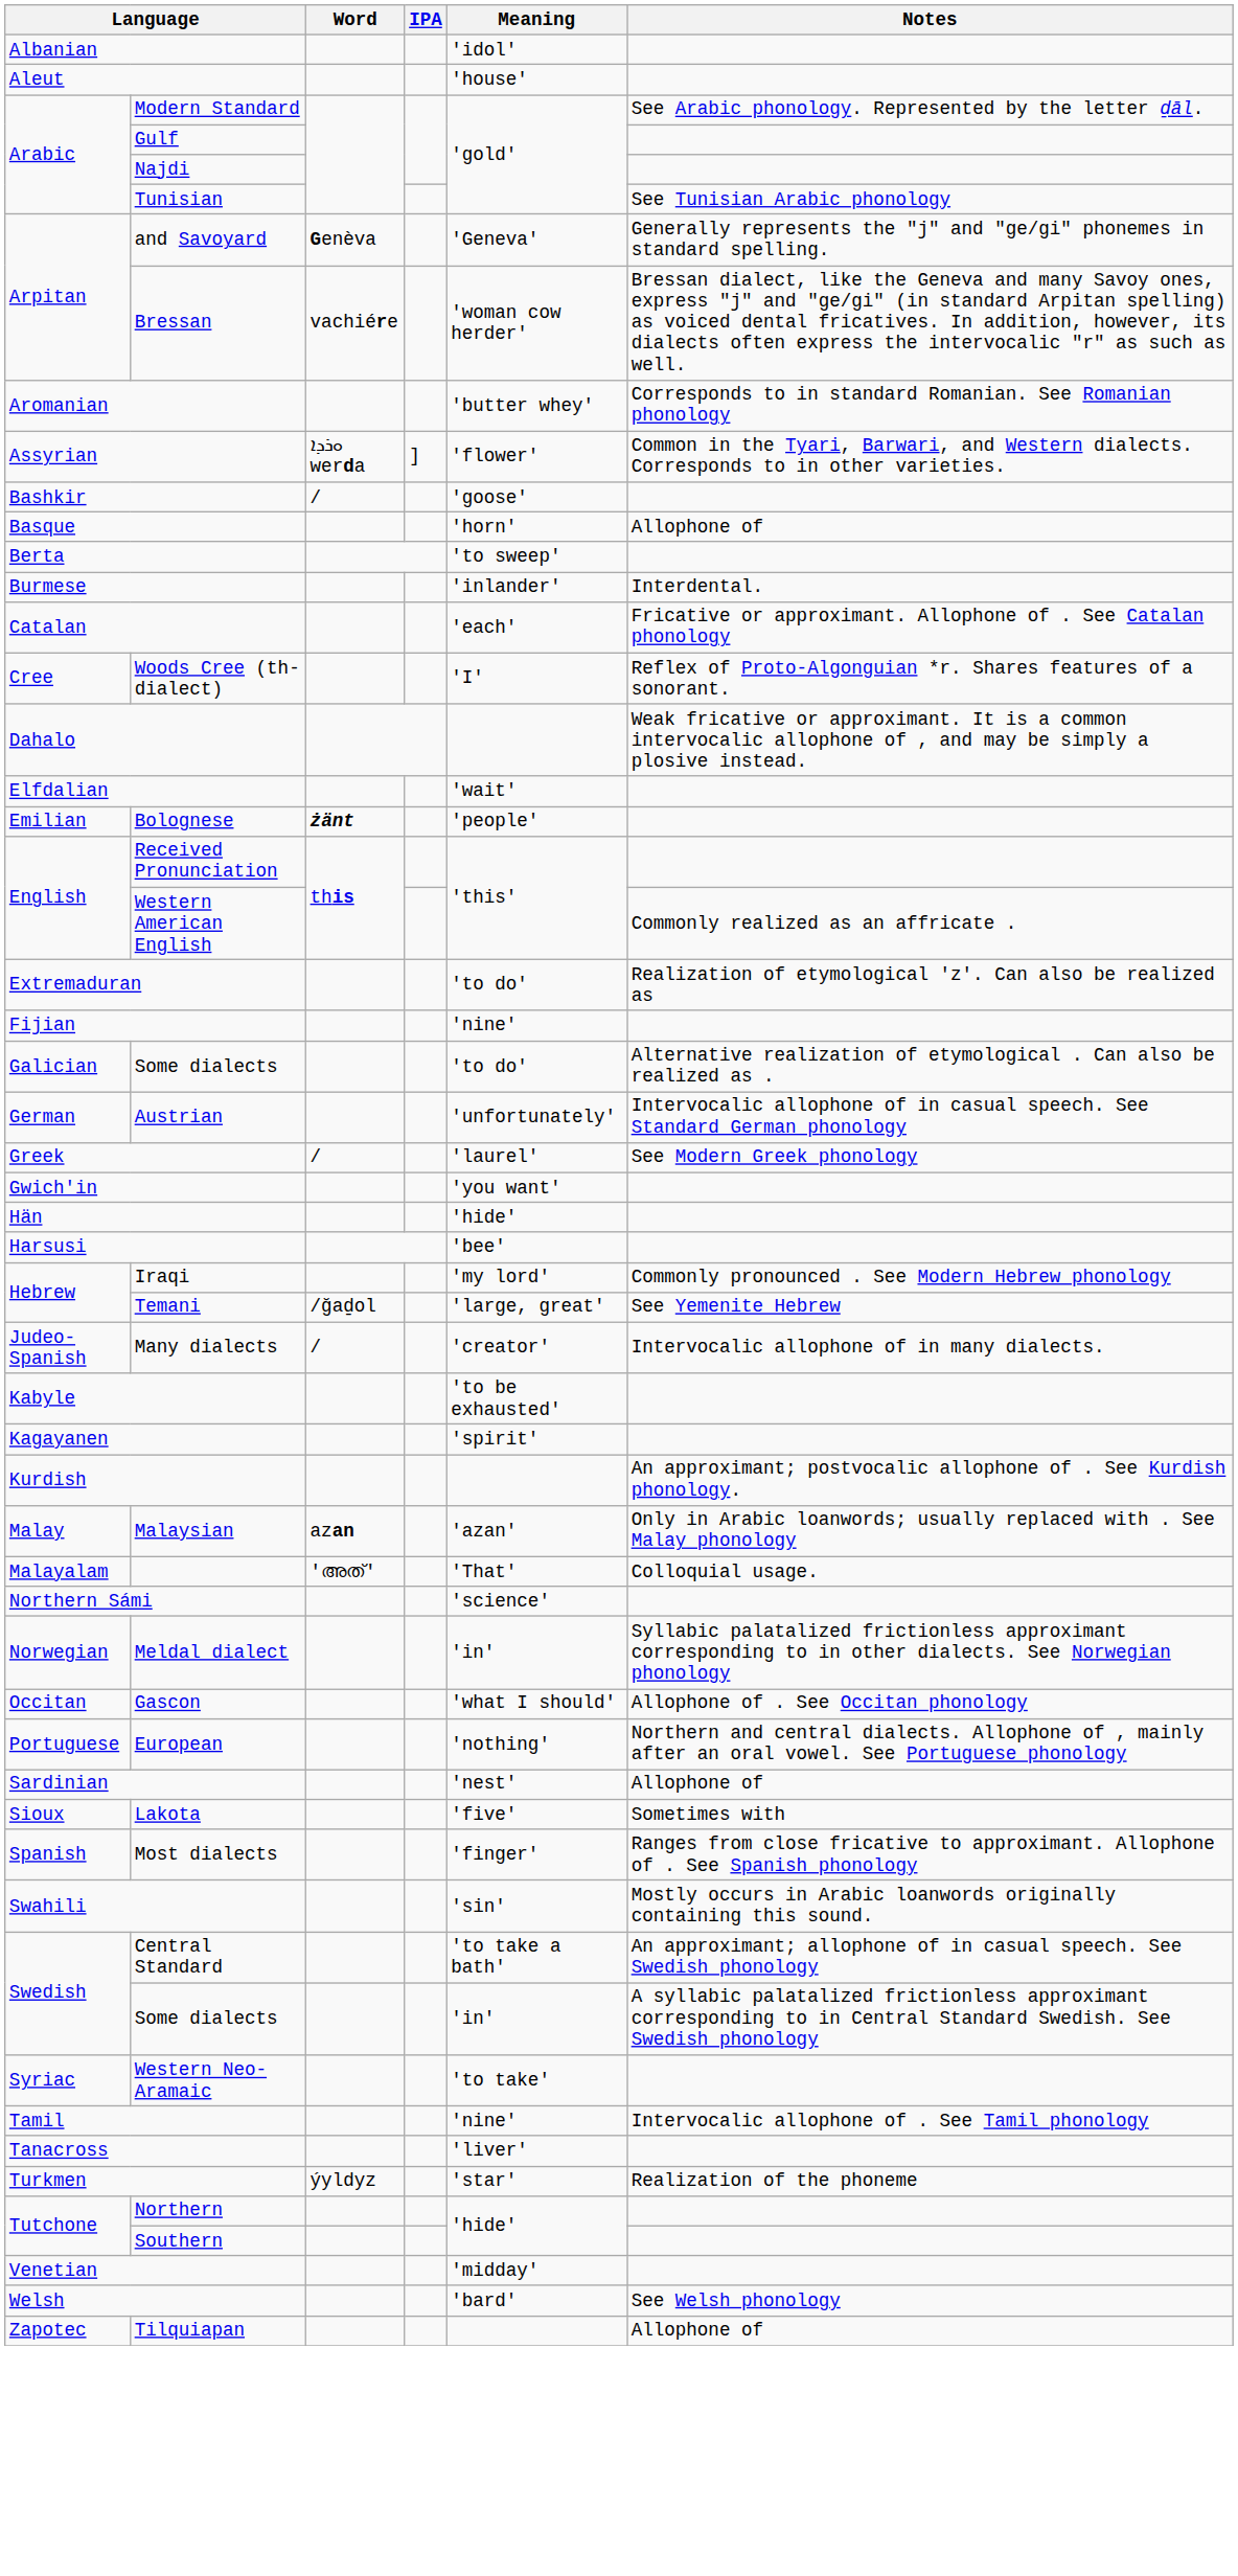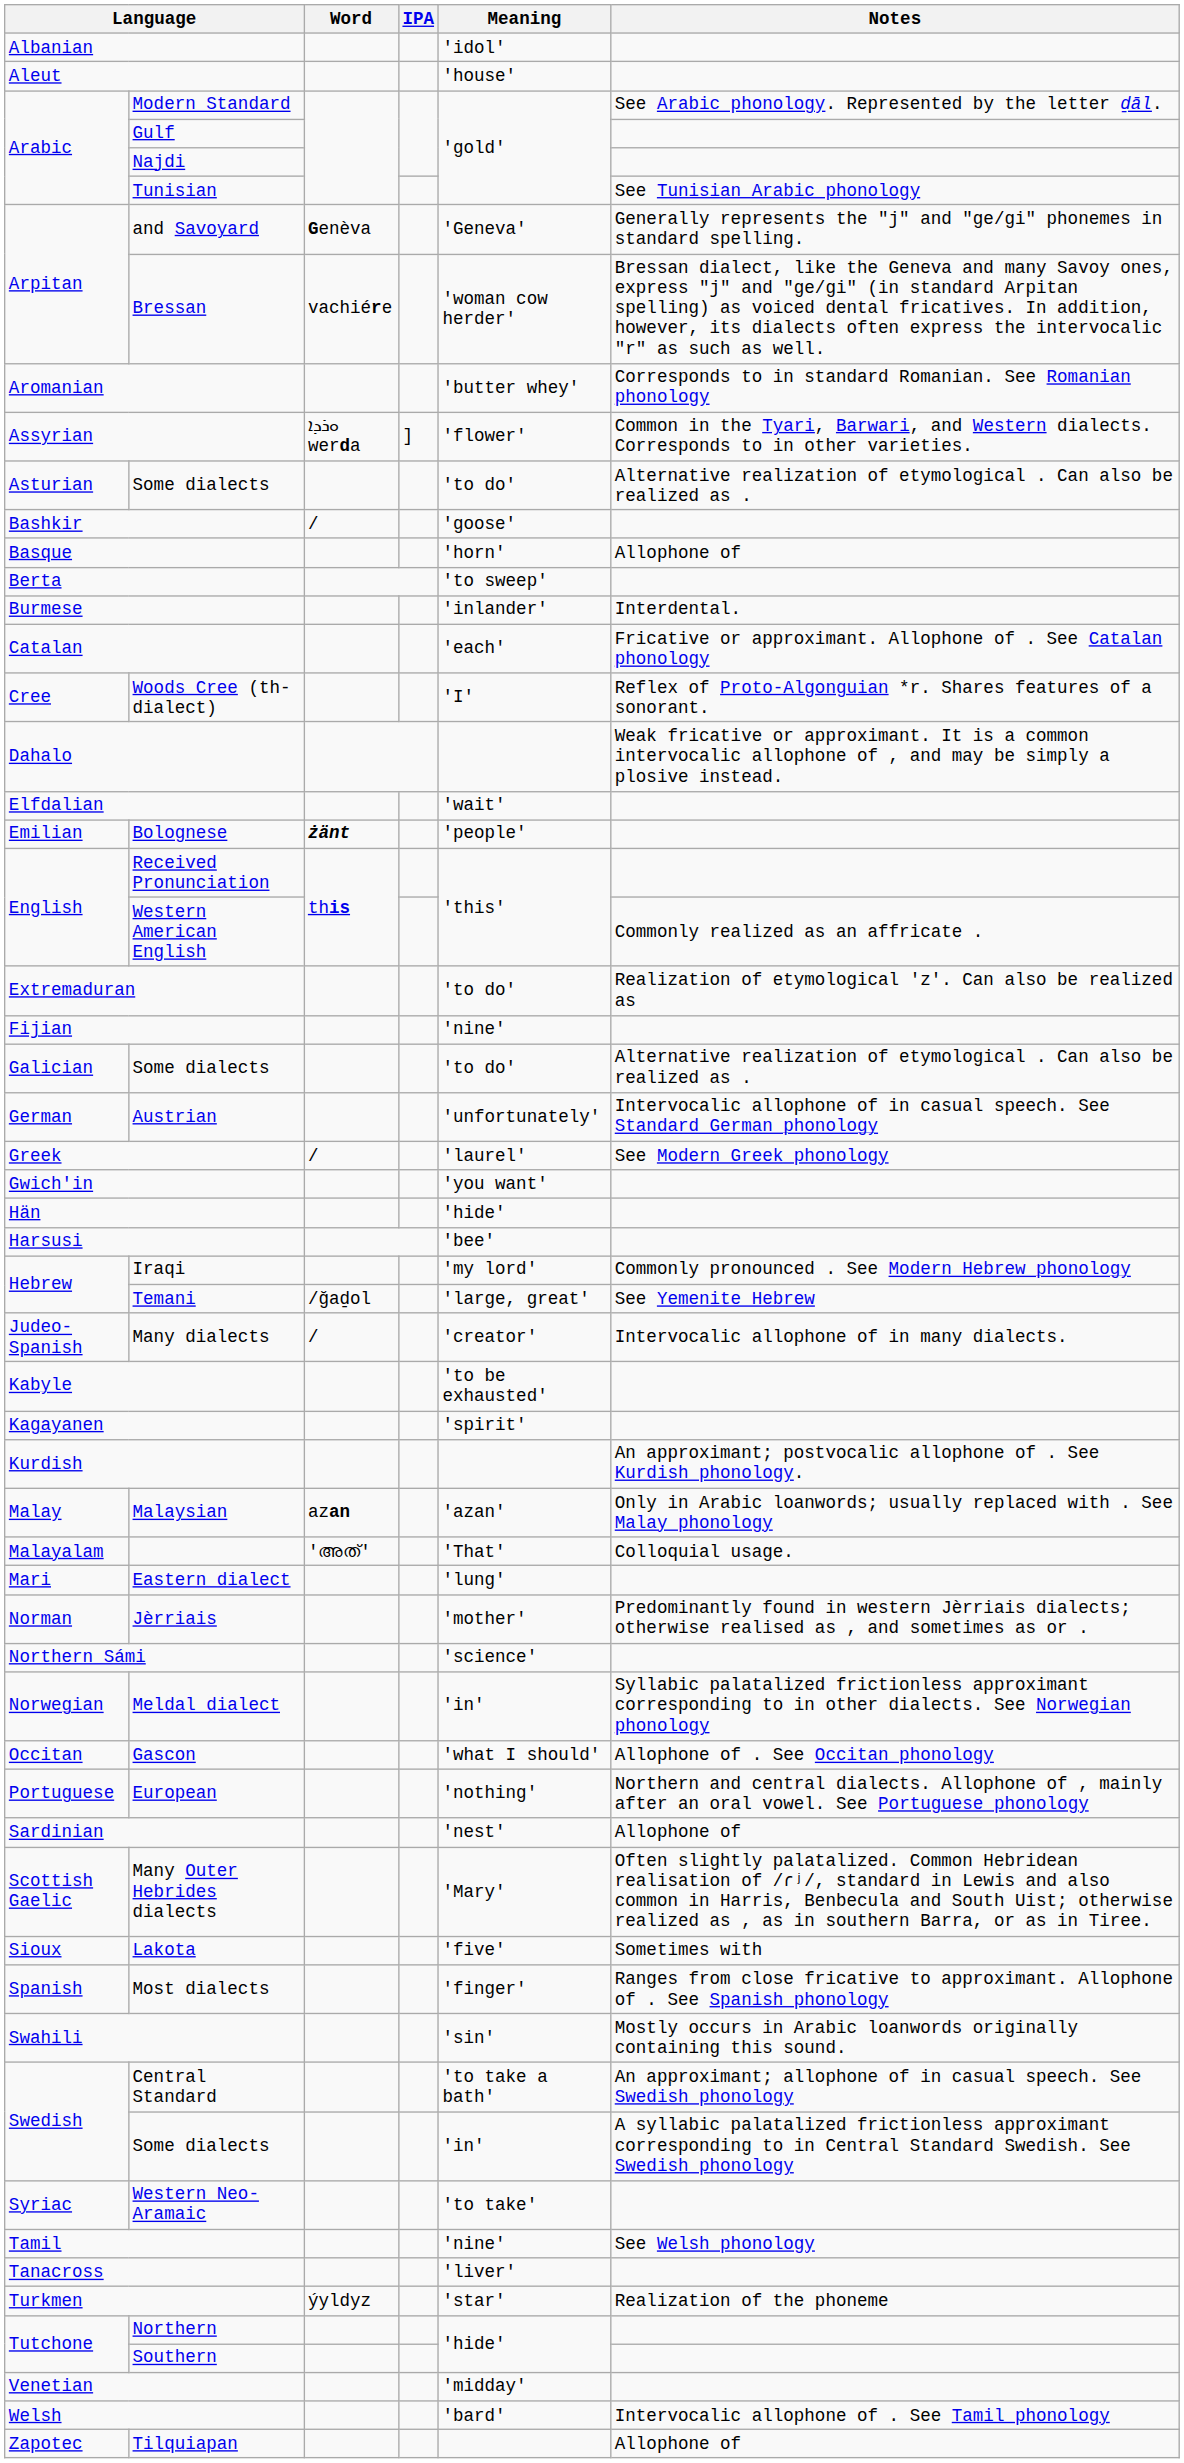+ row: Asturian | Some dialects | 'to do' | Alternative realization of etymological . Can also be realized as .
+ row: Mari | Eastern dialect | 'lung'
+ row: Norman | Jèrriais | 'mother' | Predominantly found in western Jèrriais dialects; otherwise realised as , and sometimes as or .
+ row: Scottish Gaelic | Many Outer Hebrides dialects | 'Mary' | Often slightly palatalized. Common Hebridean realisation of /ɾʲ/, standard in Lewis and also common in Harris, Benbecula and South Uist; otherwise realized as , as in southern Barra, or as in Tiree.
Tamil | Notes: Intervocalic allophone of . See Tamil phonology -> See Welsh phonology
Welsh | Notes: See Welsh phonology -> Intervocalic allophone of . See Tamil phonology
